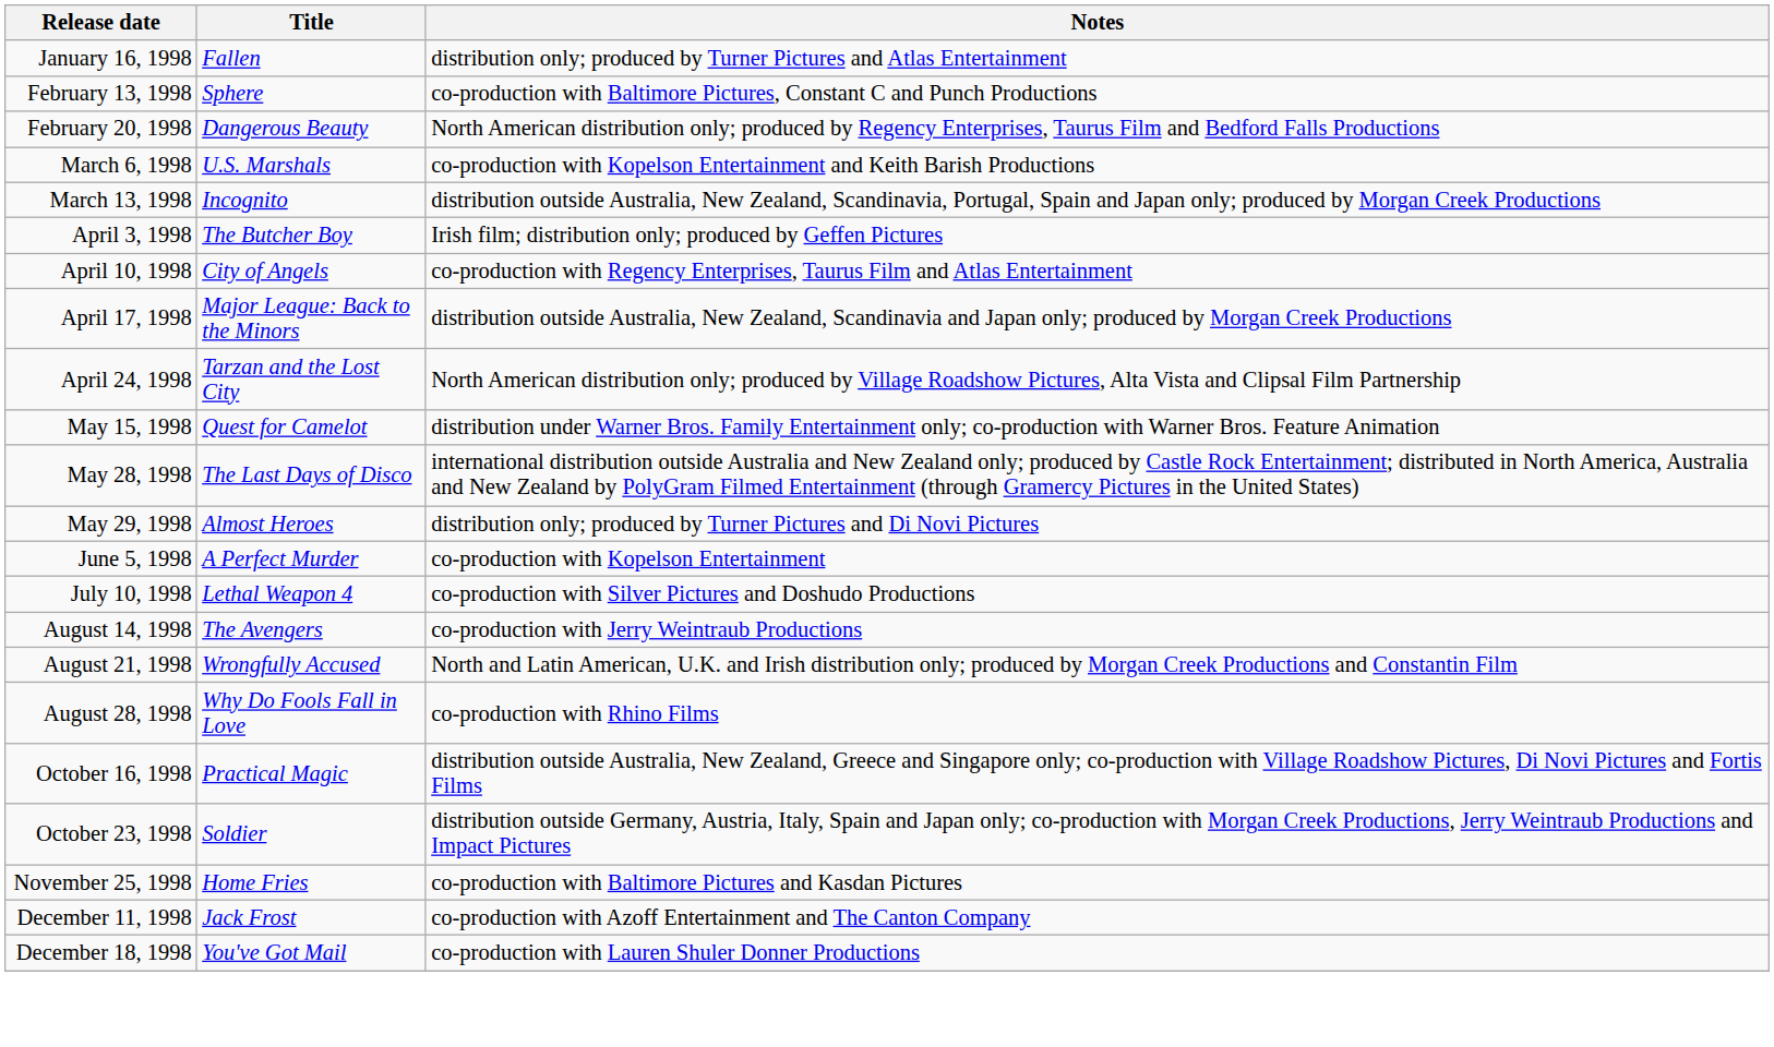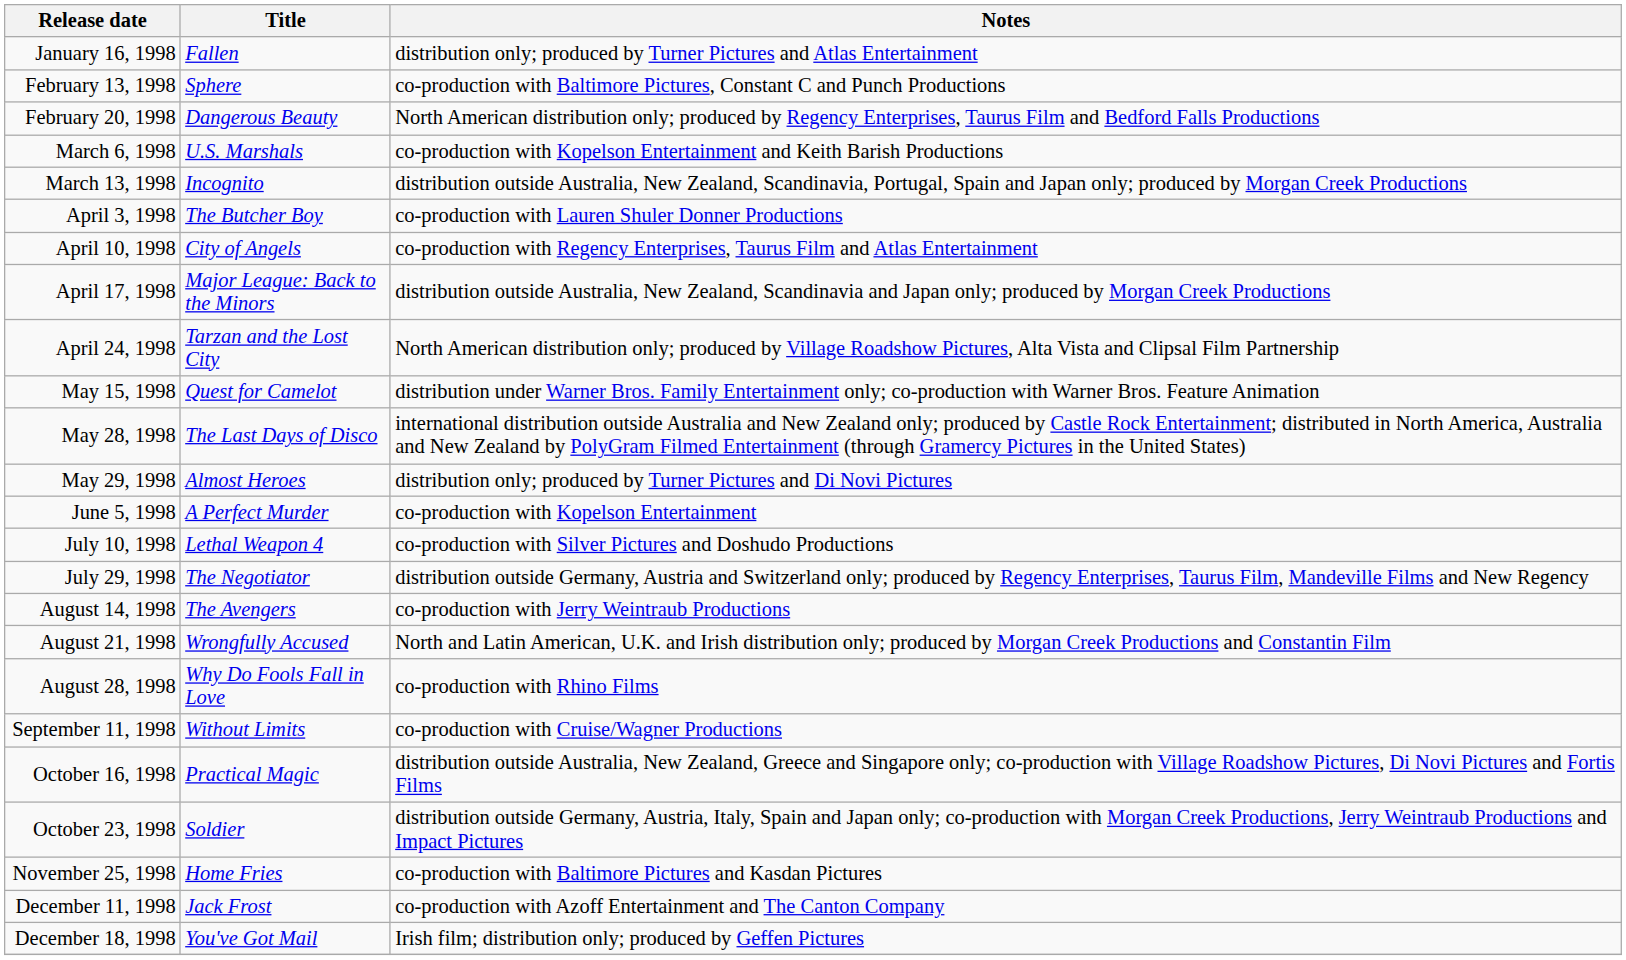April 3, 1998 | Notes: Irish film; distribution only; produced by Geffen Pictures -> co-production with Lauren Shuler Donner Productions
+ row: July 29, 1998 | The Negotiator | distribution outside Germany, Austria and Switzerland only; produced by Regency Enterprises, Taurus Film, Mandeville Films and New Regency
+ row: September 11, 1998 | Without Limits | co-production with Cruise/Wagner Productions
December 18, 1998 | Notes: co-production with Lauren Shuler Donner Productions -> Irish film; distribution only; produced by Geffen Pictures
